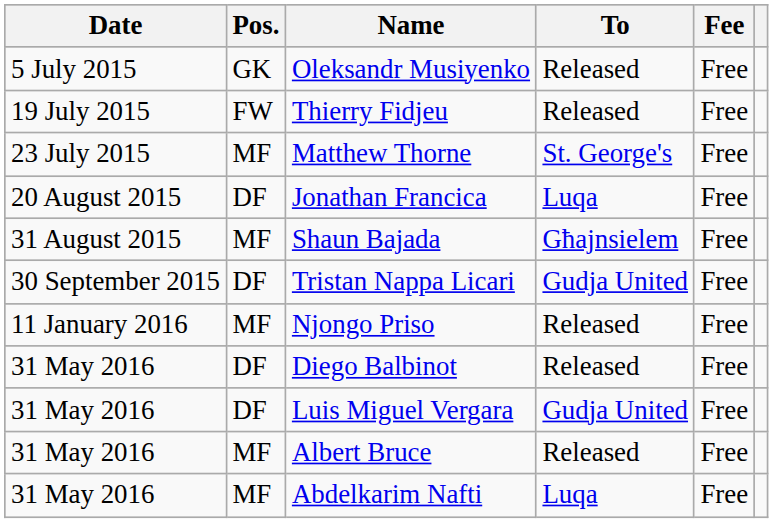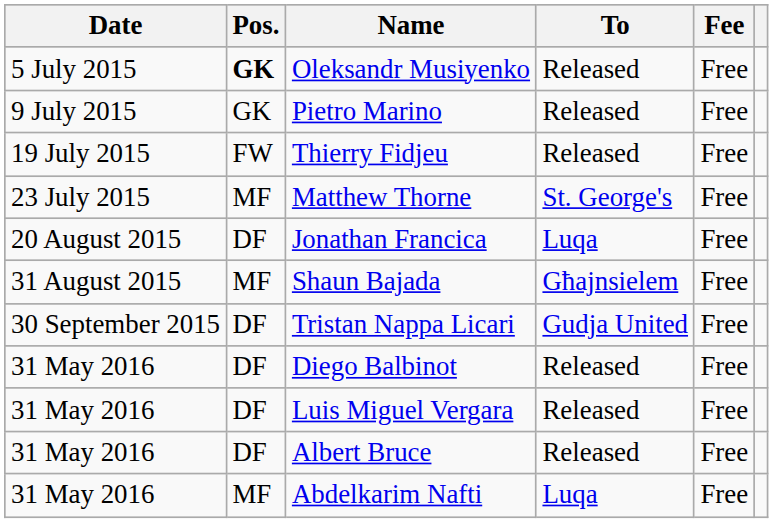Oleksandr Musiyenko | Pos.: normal -> bold
+ row: 9 July 2015 | GK | Pietro Marino | Released | Free
- row: 11 January 2016 | MF | Njongo Priso | Released | Free
Luis Miguel Vergara | To: Gudja United -> Released
Albert Bruce | Pos.: MF -> DF
